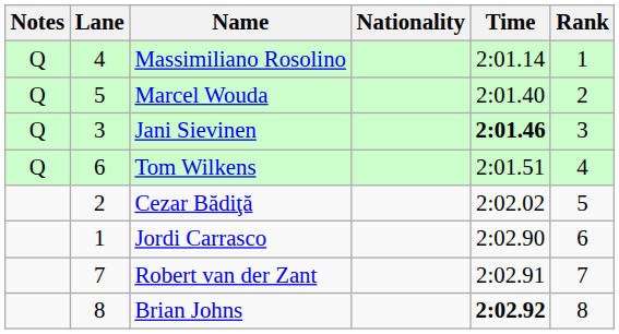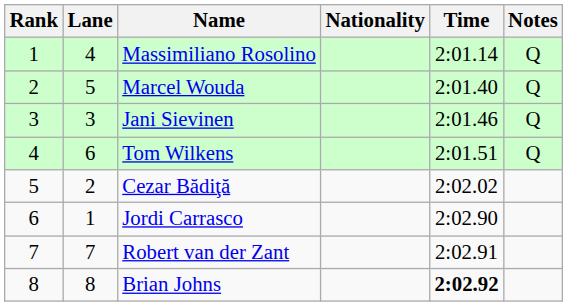columns swapped: Rank <-> Notes
Jani Sievinen | Time: bold -> normal
